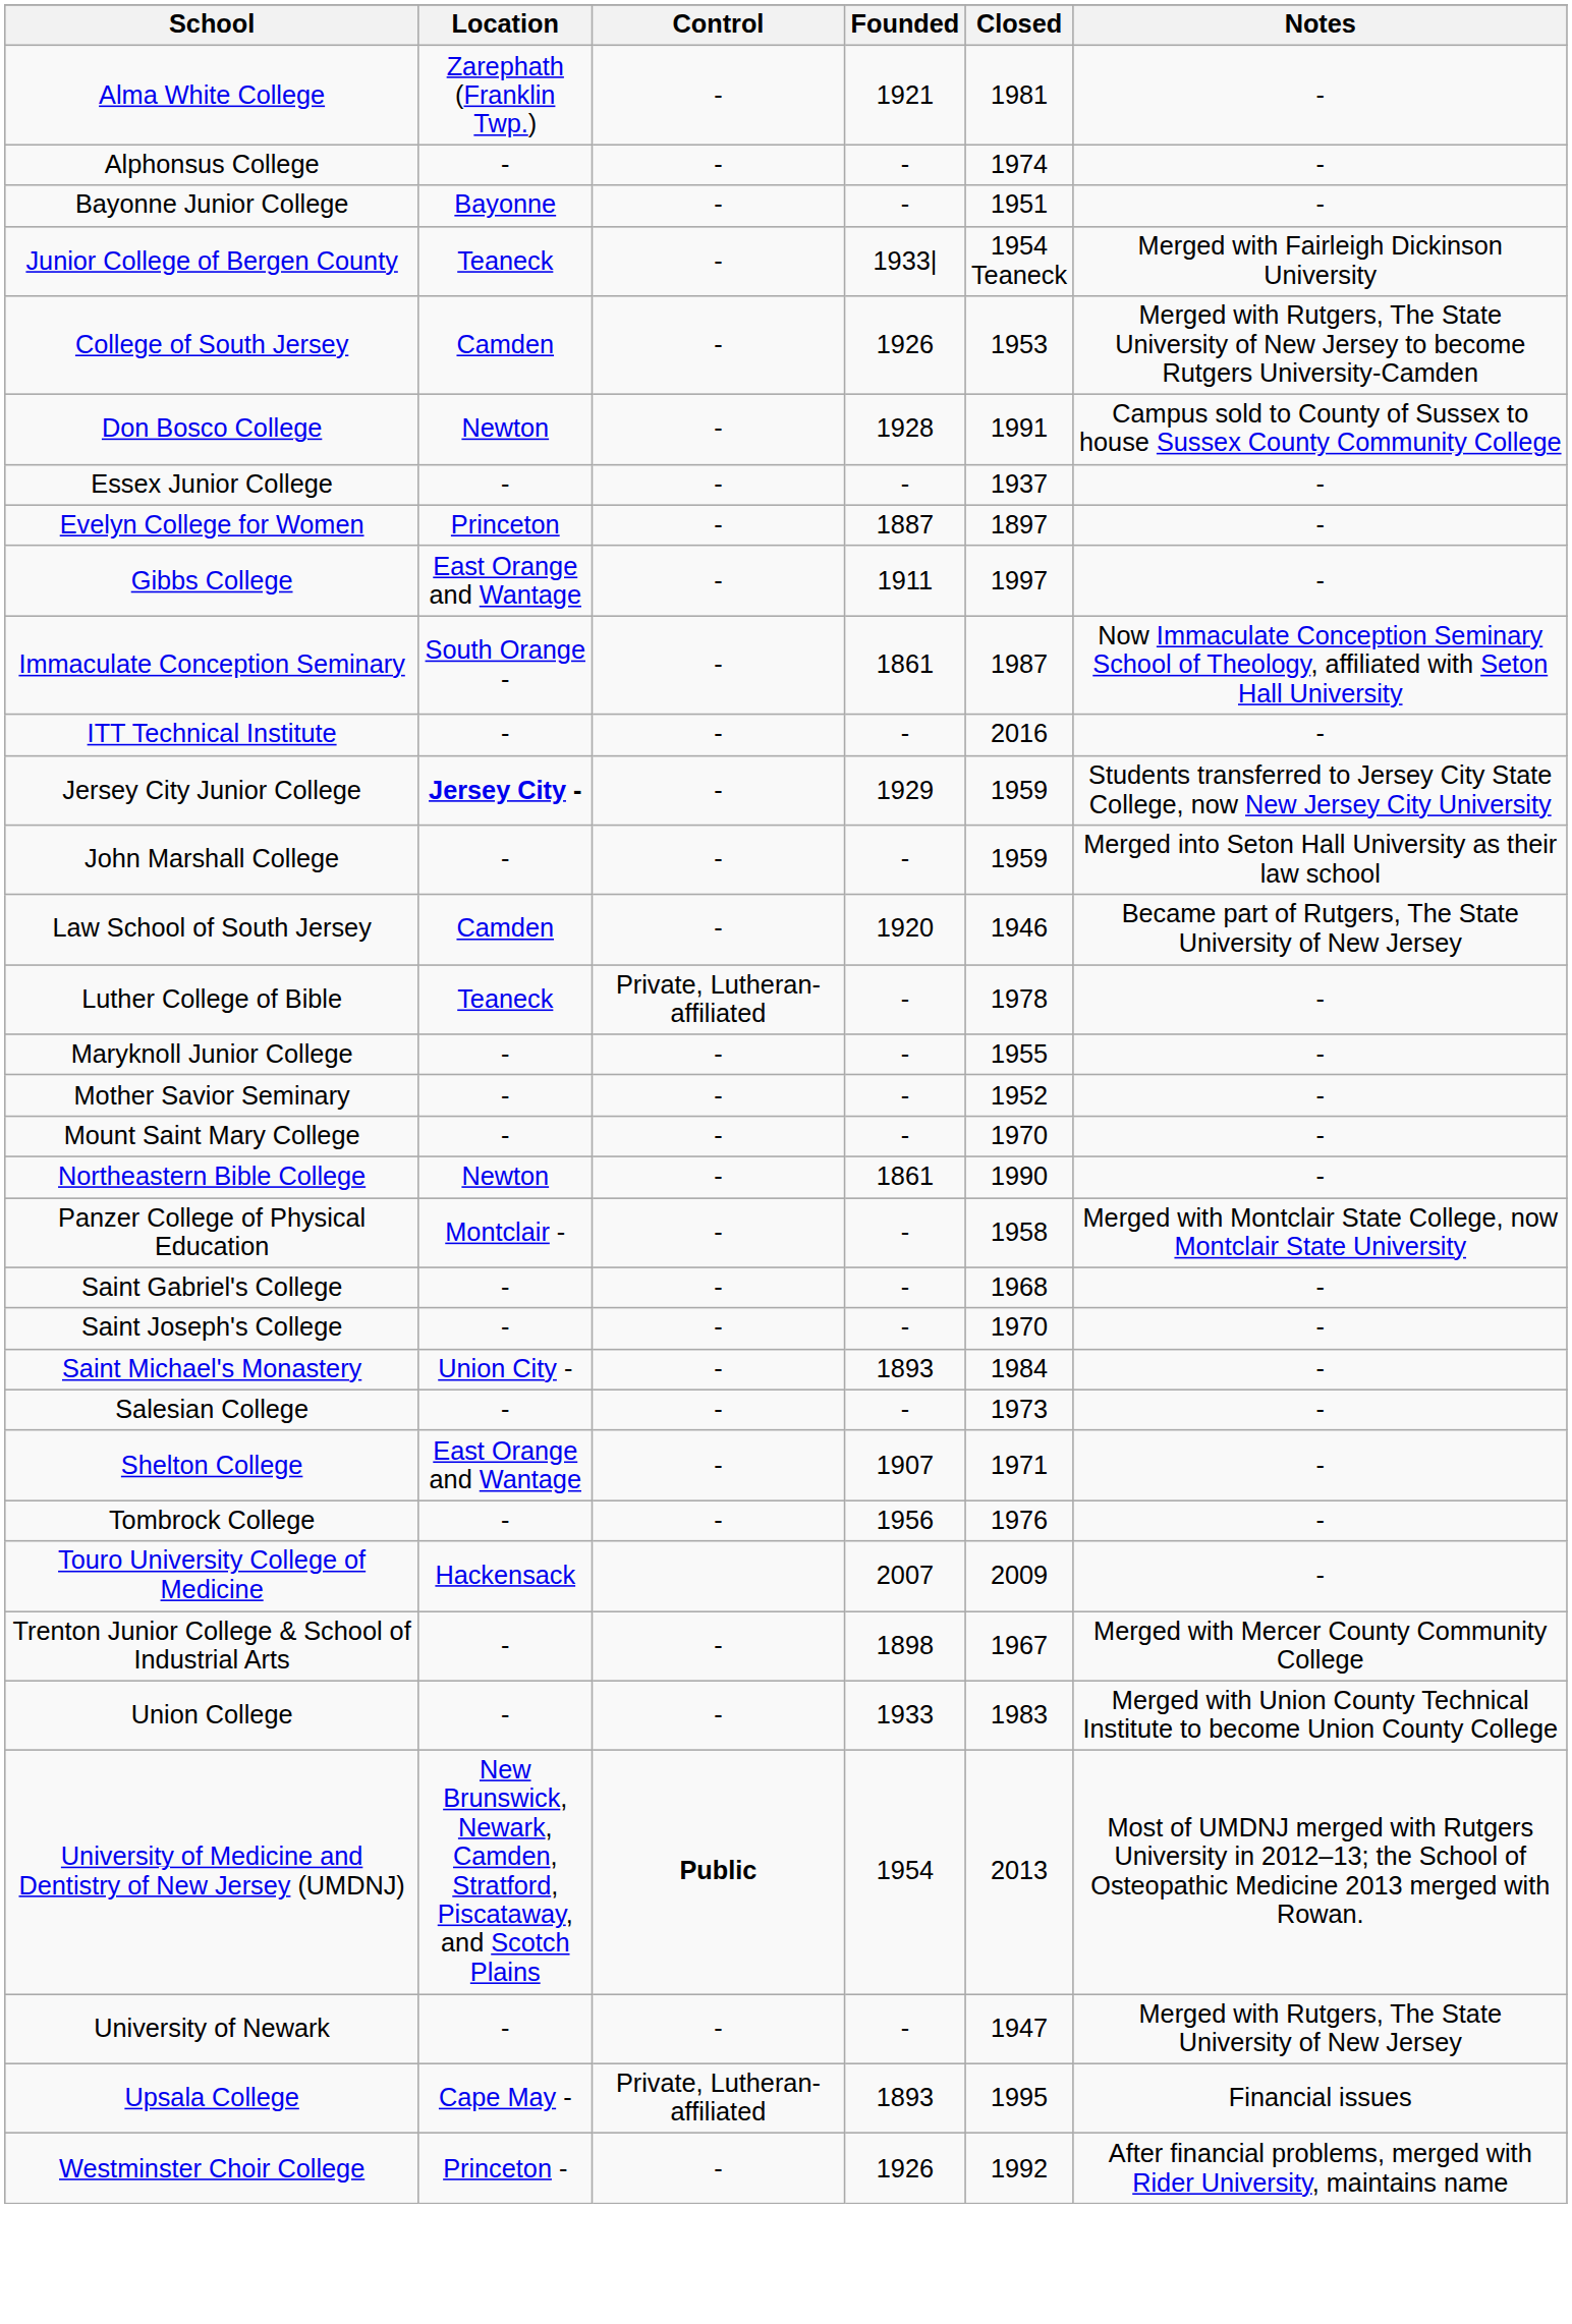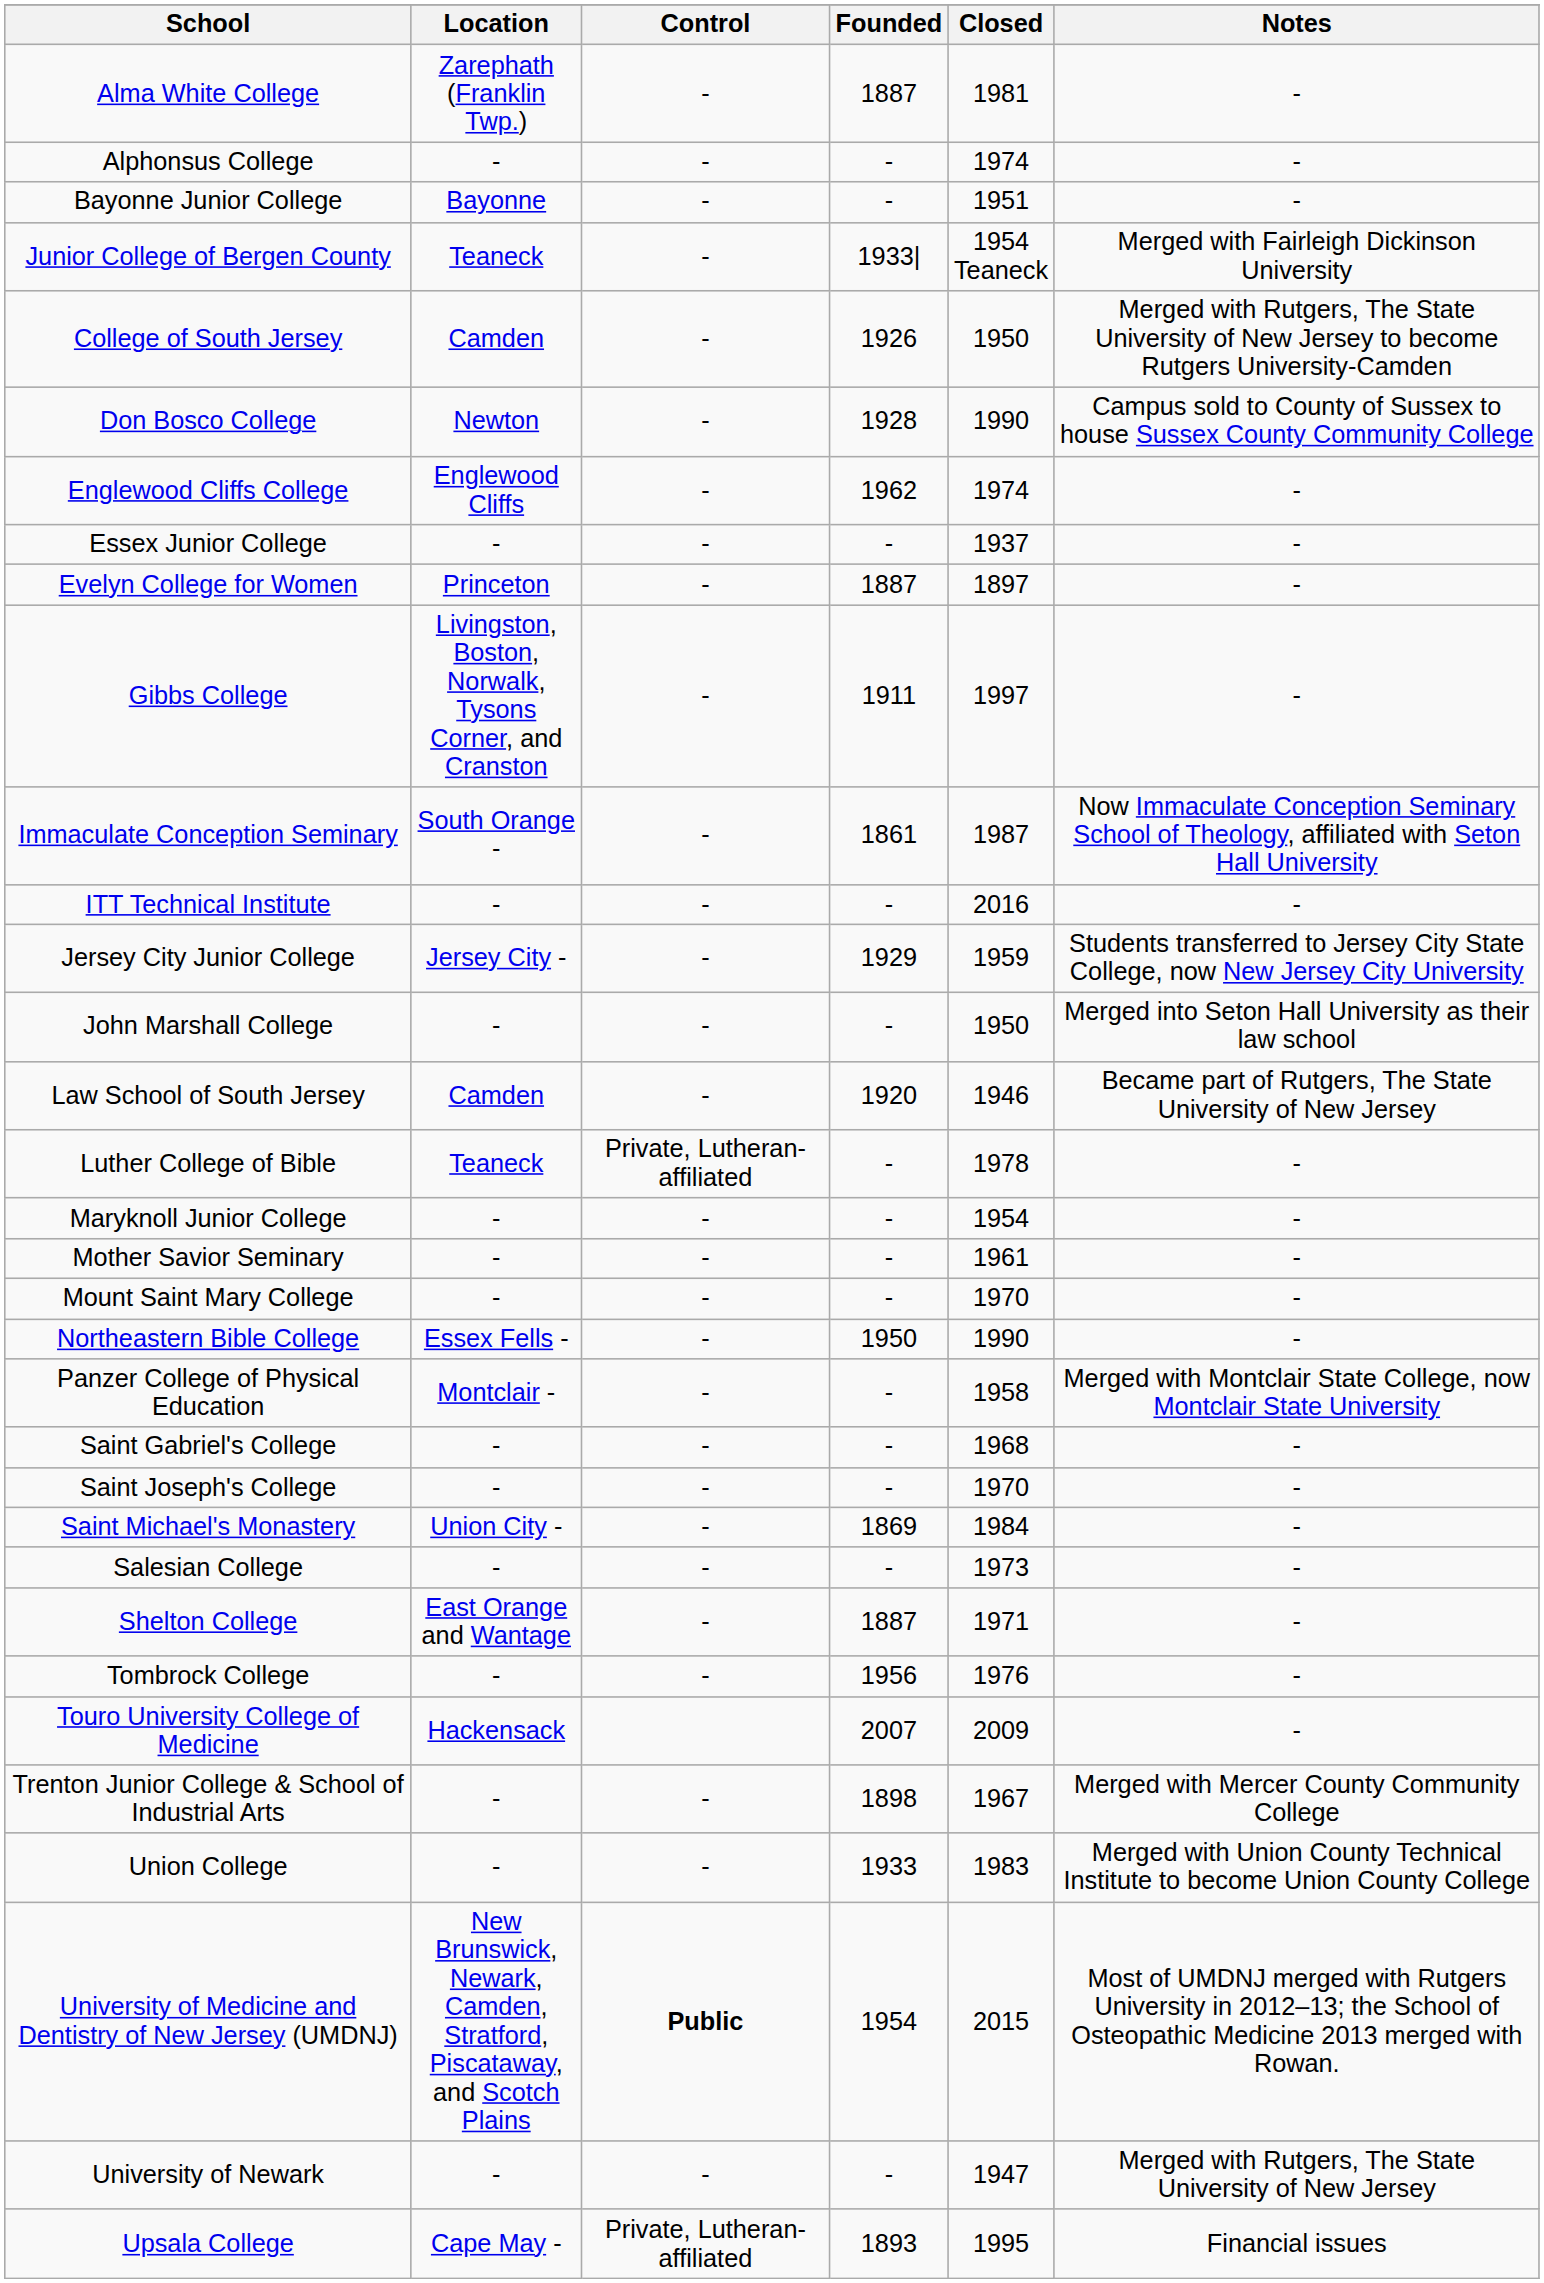Alma White College | Founded: 1921 -> 1887
College of South Jersey | Closed: 1953 -> 1950
Don Bosco College | Closed: 1991 -> 1990
+ row: Englewood Cliffs College | Englewood Cliffs | - | 1962 | 1974 | -
Gibbs College | Location: East Orange and Wantage -> Livingston, Boston, Norwalk, Tysons Corner, and Cranston
Jersey City Junior College | Location: bold -> normal
John Marshall College | Closed: 1959 -> 1950
Maryknoll Junior College | Closed: 1955 -> 1954
Mother Savior Seminary | Closed: 1952 -> 1961
Northeastern Bible College | Location: Newton -> Essex Fells -
Northeastern Bible College | Founded: 1861 -> 1950
Saint Michael's Monastery | Founded: 1893 -> 1869
Shelton College | Founded: 1907 -> 1887
University of Medicine and Dentistry of New Jersey (UMDNJ) | Closed: 2013 -> 2015
- row: Westminster Choir College | Princeton - | - | 1926 | 1992 | After financial problems, merged with Rider University, maintains name
